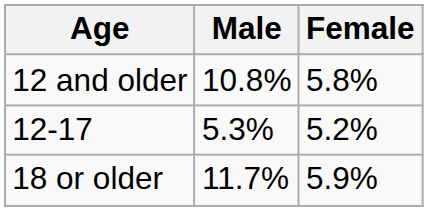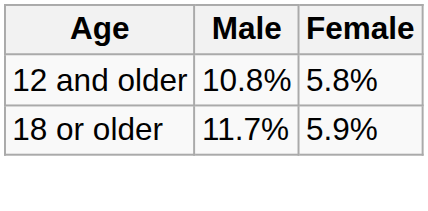- row: 12-17 | 5.3% | 5.2%
